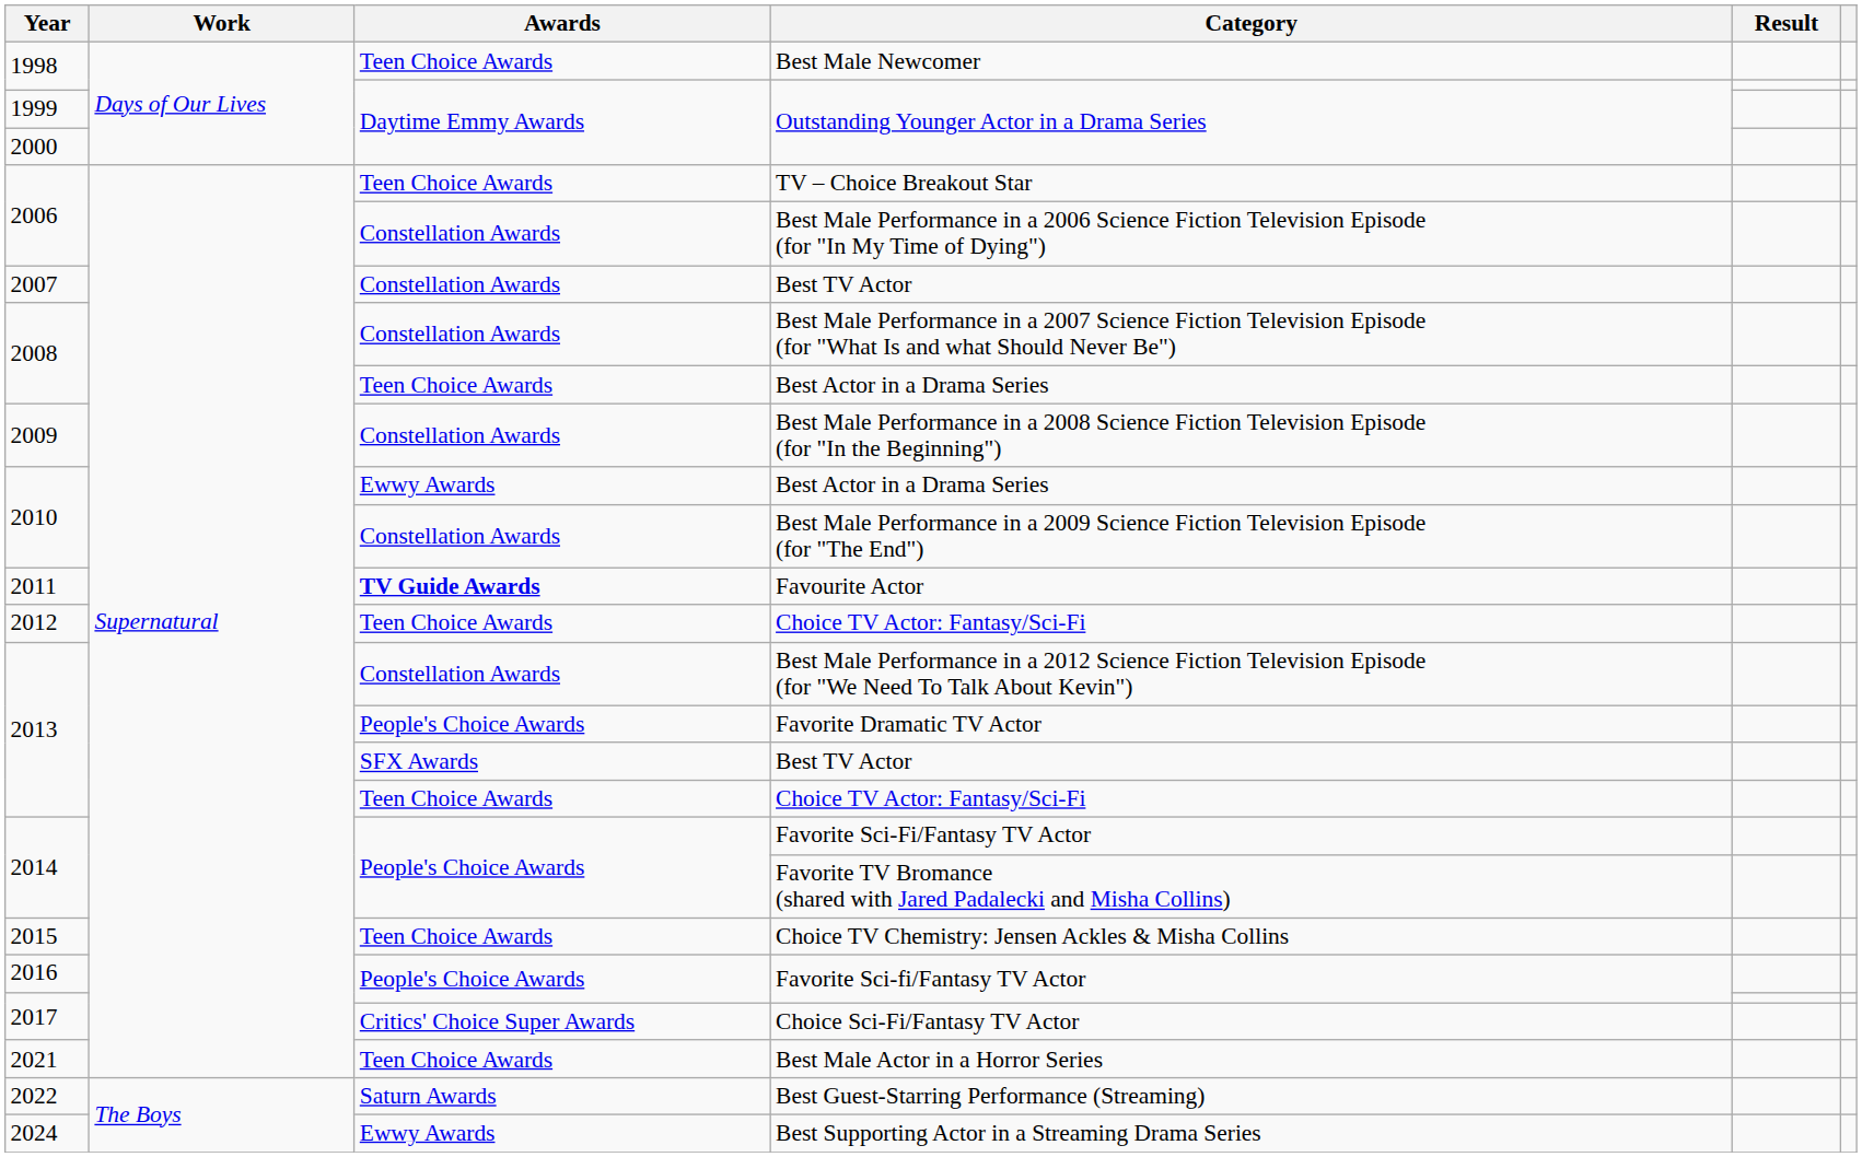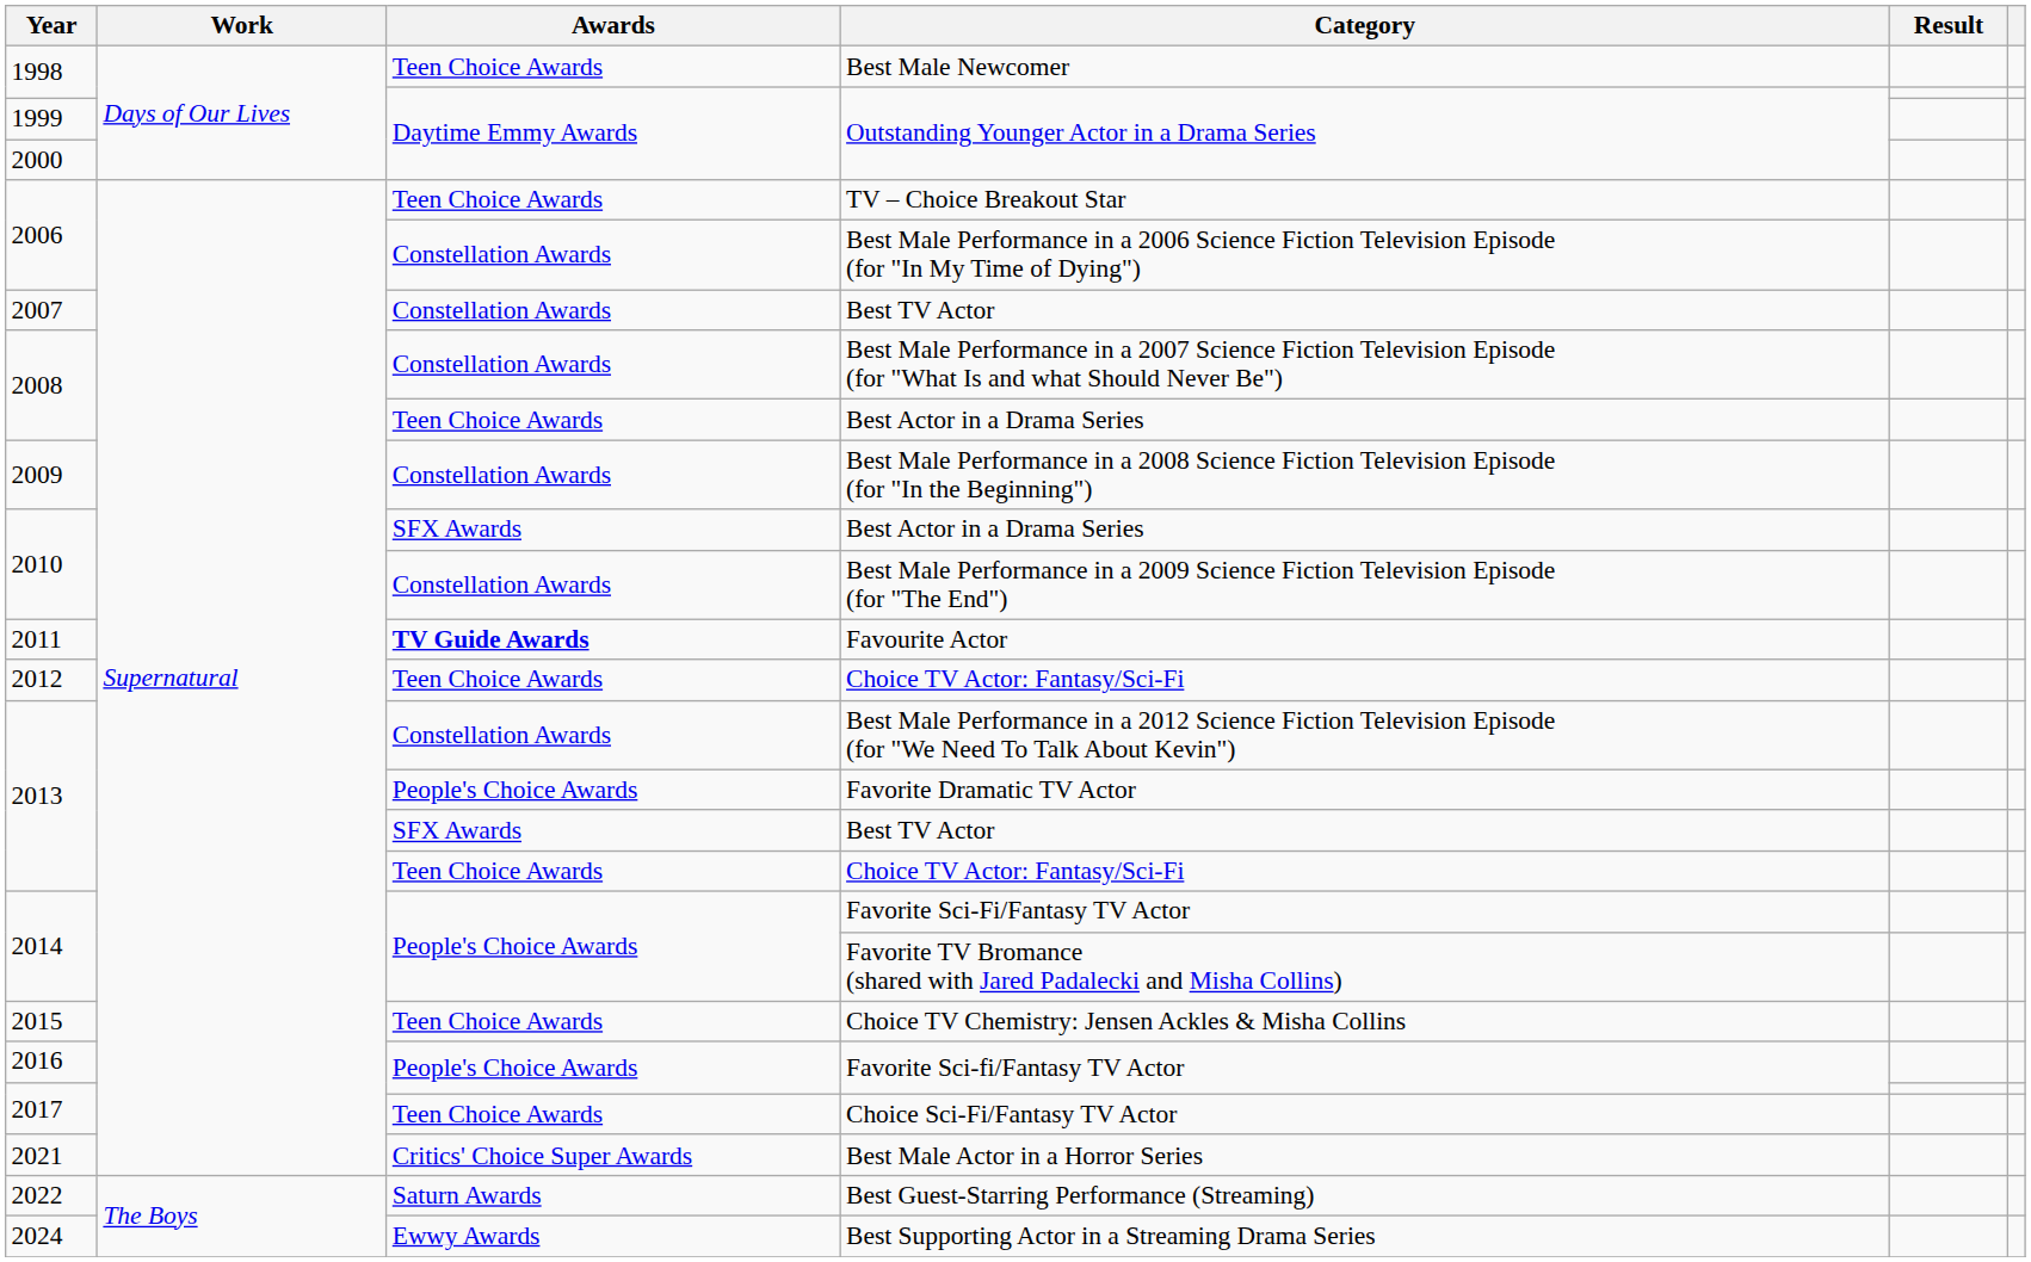2010 / Best Actor in a Drama Series | Awards: Ewwy Awards -> SFX Awards
Choice Sci-Fi/Fantasy TV Actor | Awards: Critics' Choice Super Awards -> Teen Choice Awards
Best Male Actor in a Horror Series | Awards: Teen Choice Awards -> Critics' Choice Super Awards
